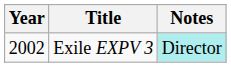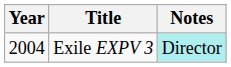Exile EXPV 3 | Year: 2002 -> 2004
